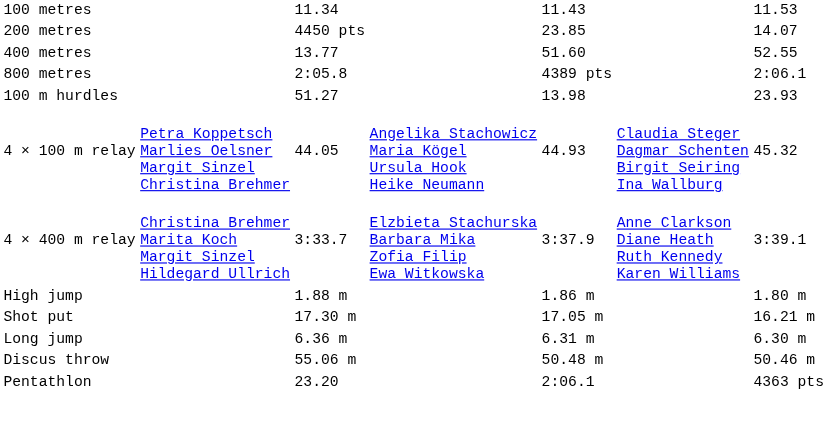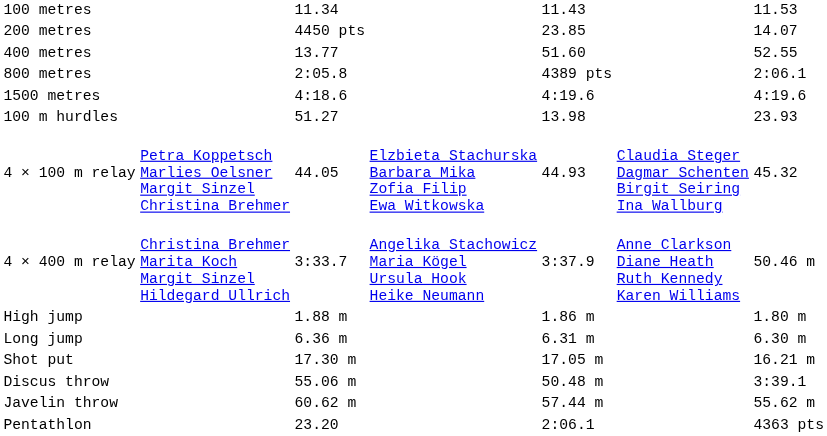+ row: 1500 metres | 4:18.6 | 4:19.6 | 4:19.6
4 × 100 m relay | column 4: Angelika Stachowicz Maria Kögel Ursula Hook Heike Neumann -> Elzbieta Stachurska Barbara Mika Zofia Filip Ewa Witkowska
4 × 400 m relay | column 4: Elzbieta Stachurska Barbara Mika Zofia Filip Ewa Witkowska -> Angelika Stachowicz Maria Kögel Ursula Hook Heike Neumann
4 × 400 m relay | column 7: 3:39.1 -> 50.46 m
rows swapped: Long jump <-> Shot put
Discus throw | column 7: 50.46 m -> 3:39.1
+ row: Javelin throw | 60.62 m | 57.44 m | 55.62 m
